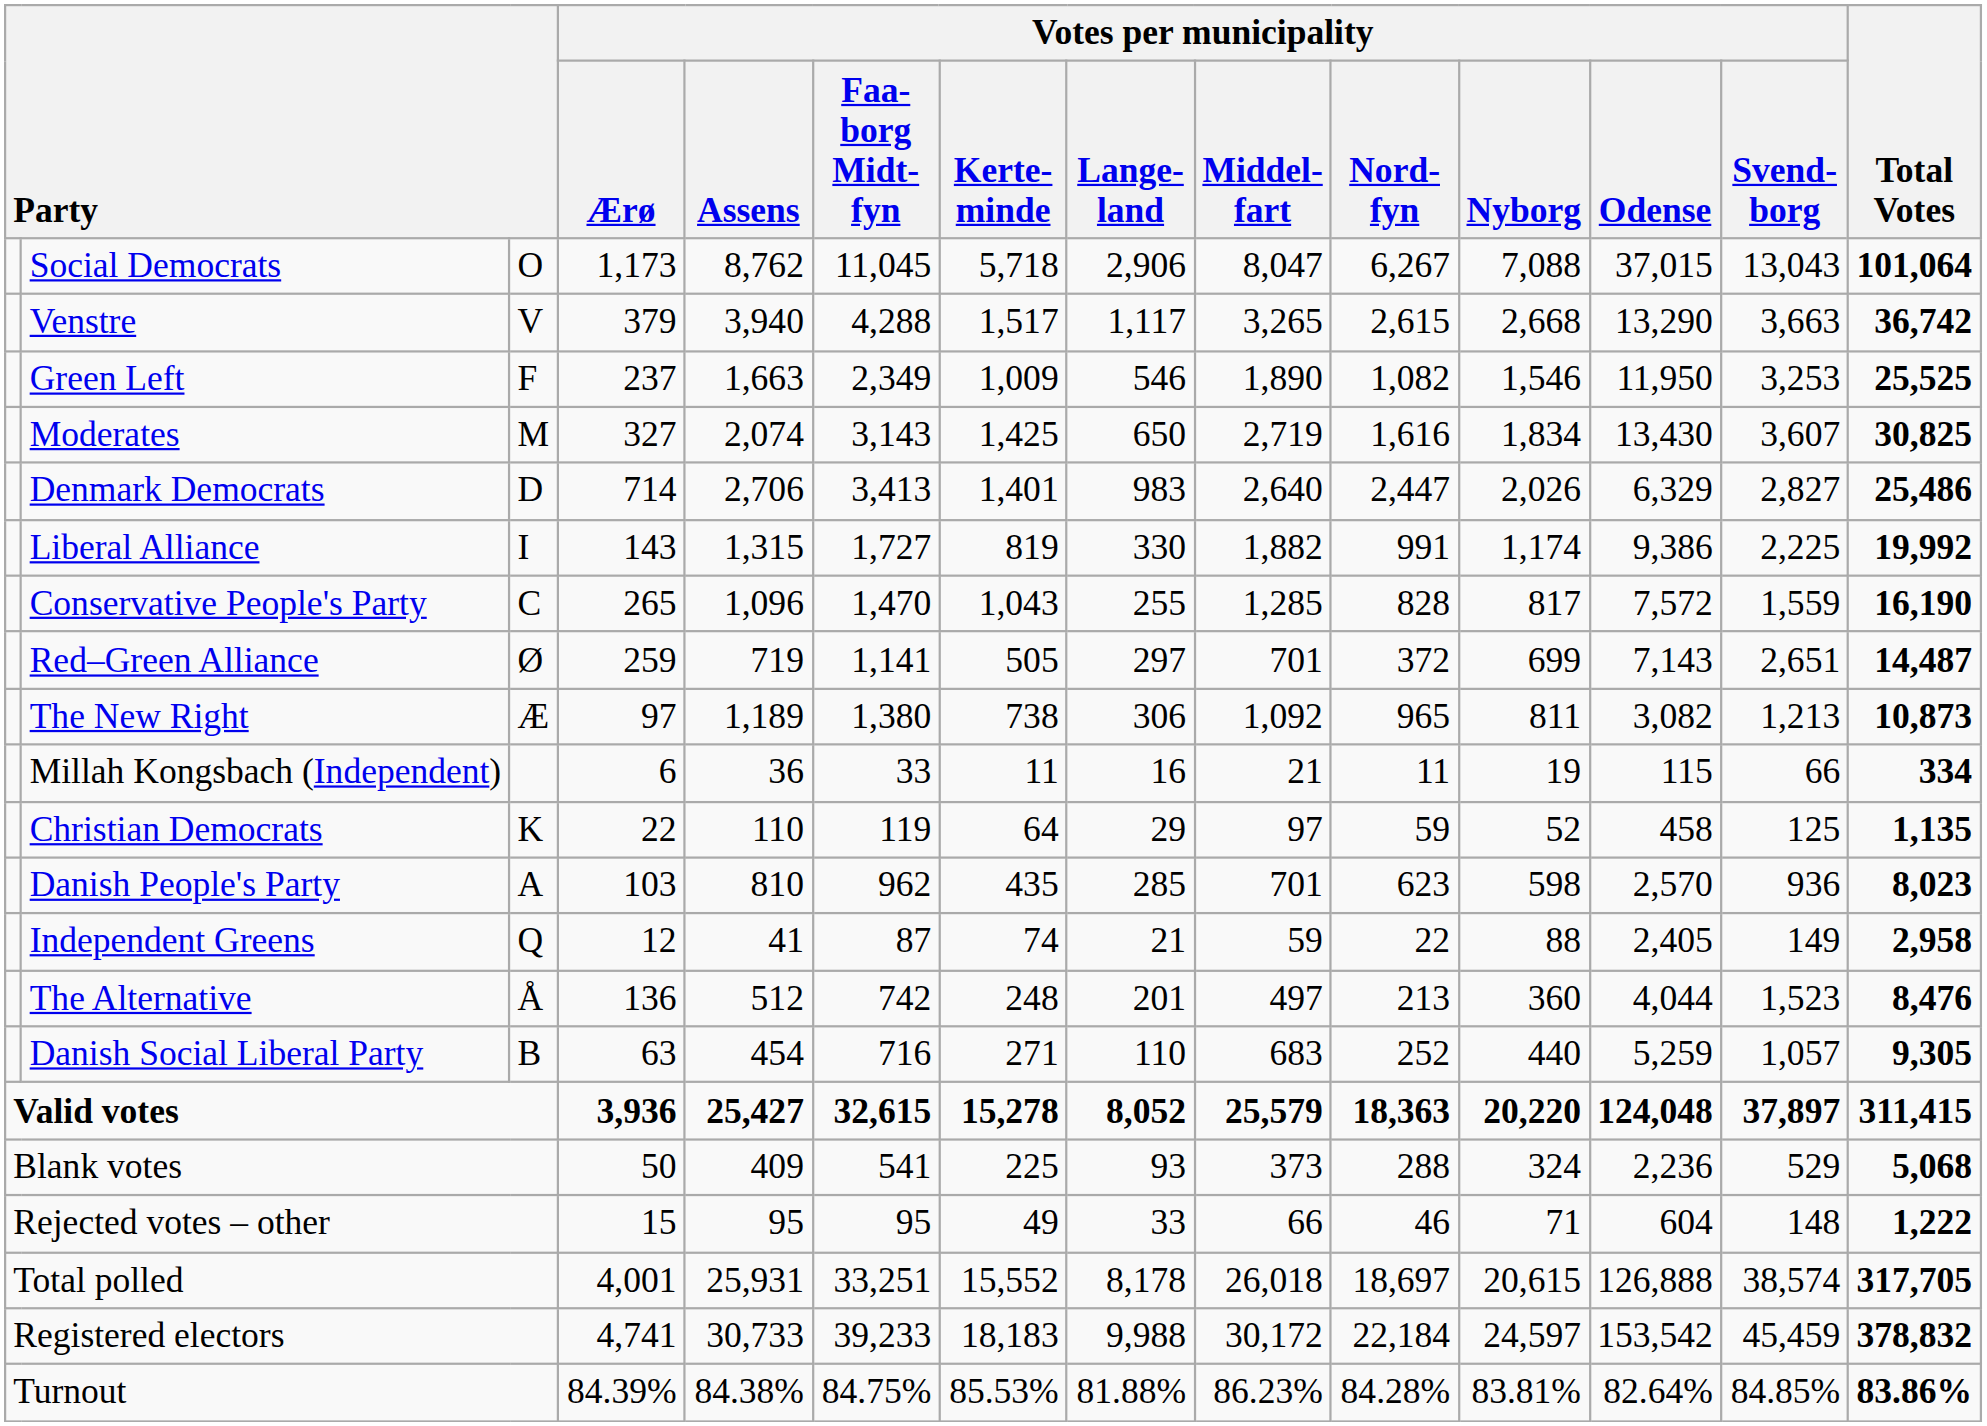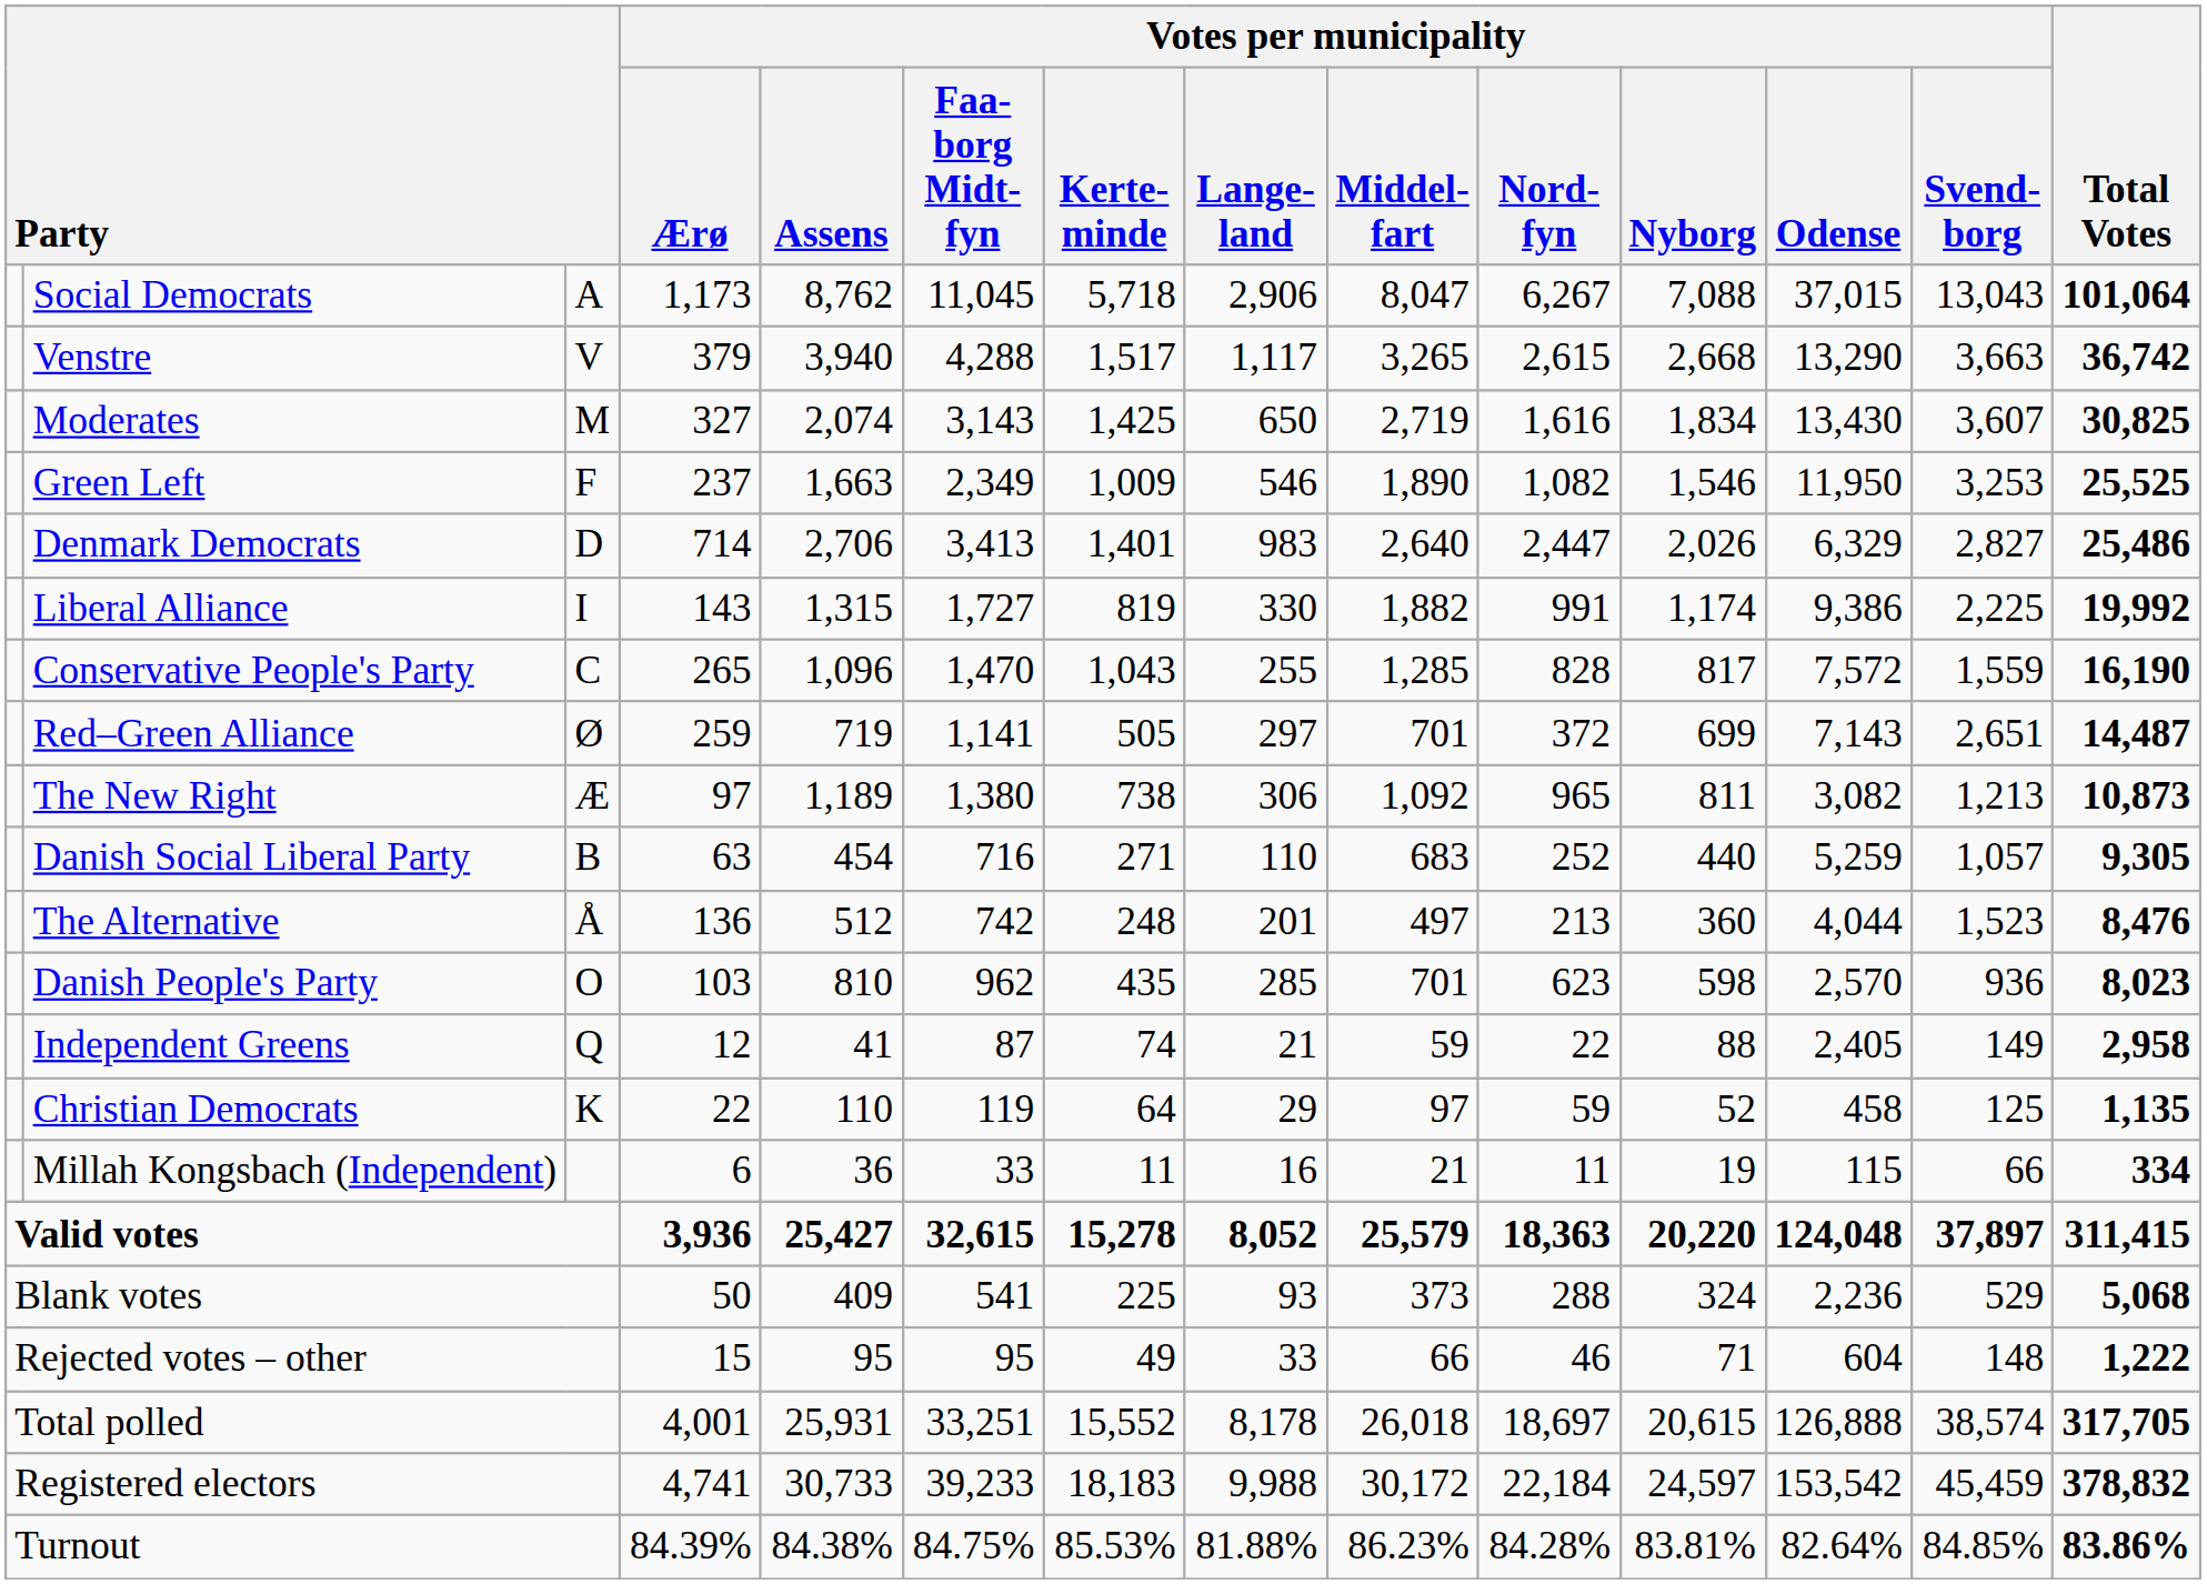Social Democrats | column 3: O -> A
rows swapped: Moderates <-> Green Left
rows swapped: Danish Social Liberal Party <-> Millah Kongsbach (Independent)
rows swapped: The Alternative <-> Christian Democrats
Danish People's Party | column 3: A -> O
